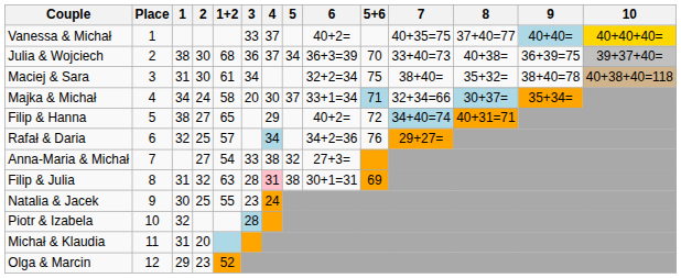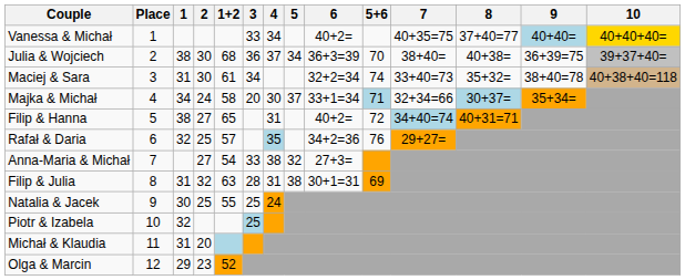Vanessa & Michał | 4: 37 -> 34
Julia & Wojciech | 7: 33+40=73 -> 38+40=
Maciej & Sara | 5+6: 75 -> 74
Maciej & Sara | 7: 38+40= -> 33+40=73
Filip & Hanna | 4: 29 -> 31
Rafał & Daria | 4: 34 -> 35
Filip & Julia | 4: pink background -> no background
Natalia & Jacek | 3: 23 -> 25
Piotr & Izabela | 3: 28 -> 25
